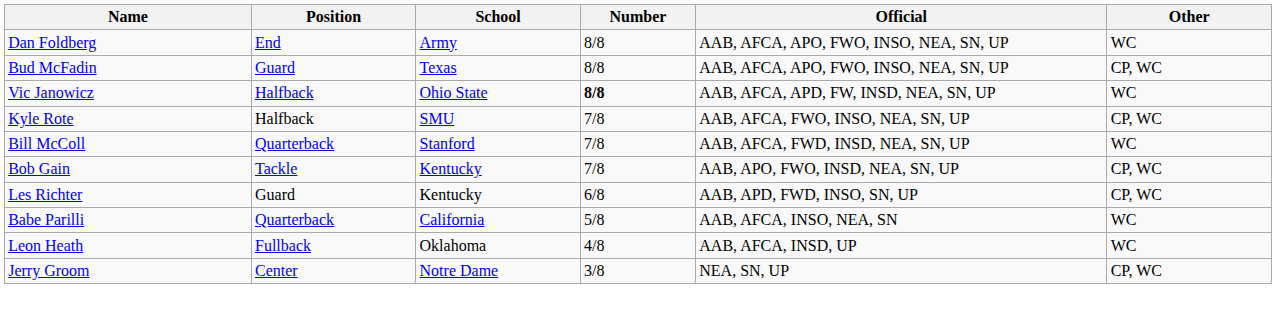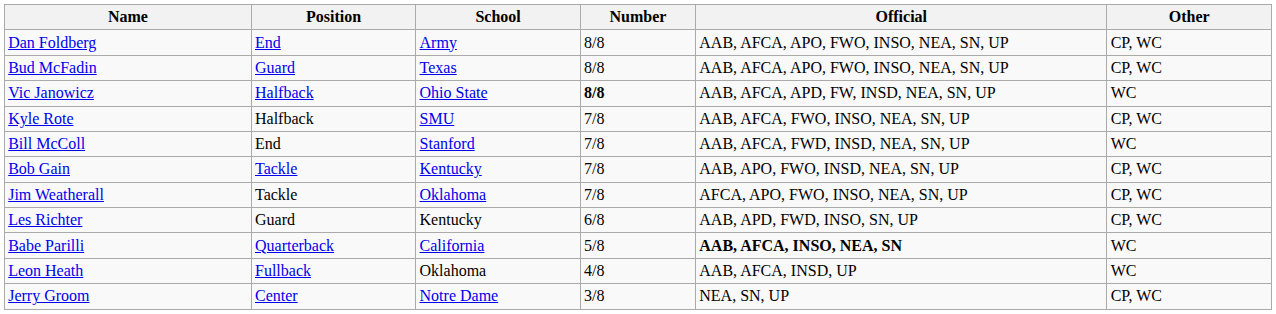Dan Foldberg | Other: WC -> CP, WC
Bill McColl | Position: Quarterback -> End
+ row: Jim Weatherall | Tackle | Oklahoma | 7/8 | AFCA, APO, FWO, INSO, NEA, SN, UP | CP, WC
Babe Parilli | Official: normal -> bold
